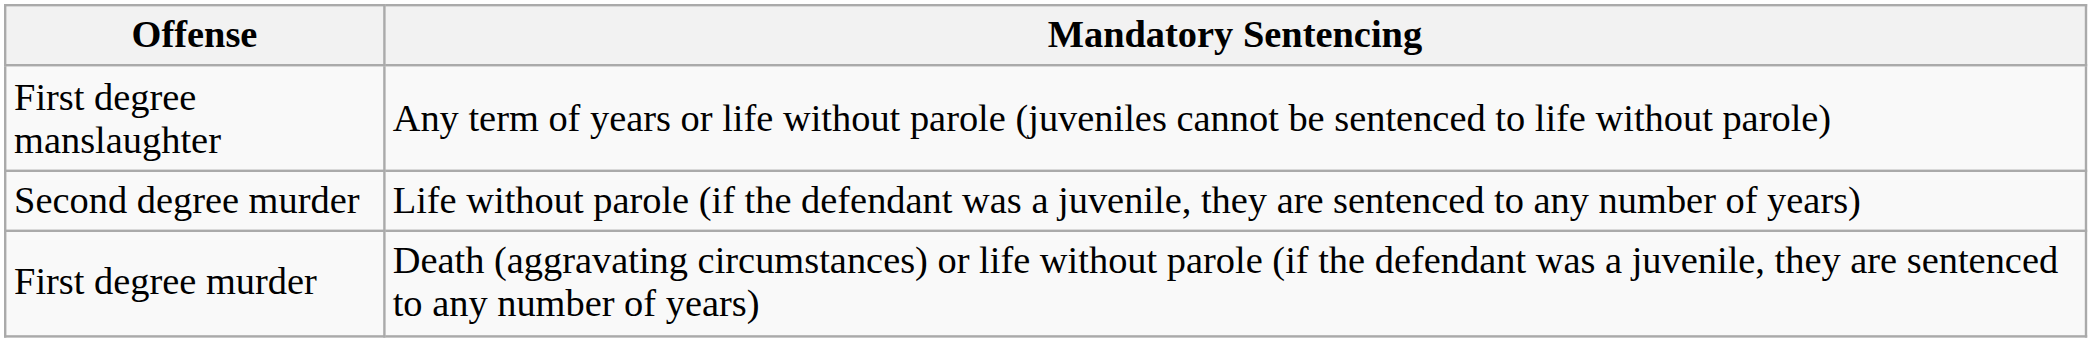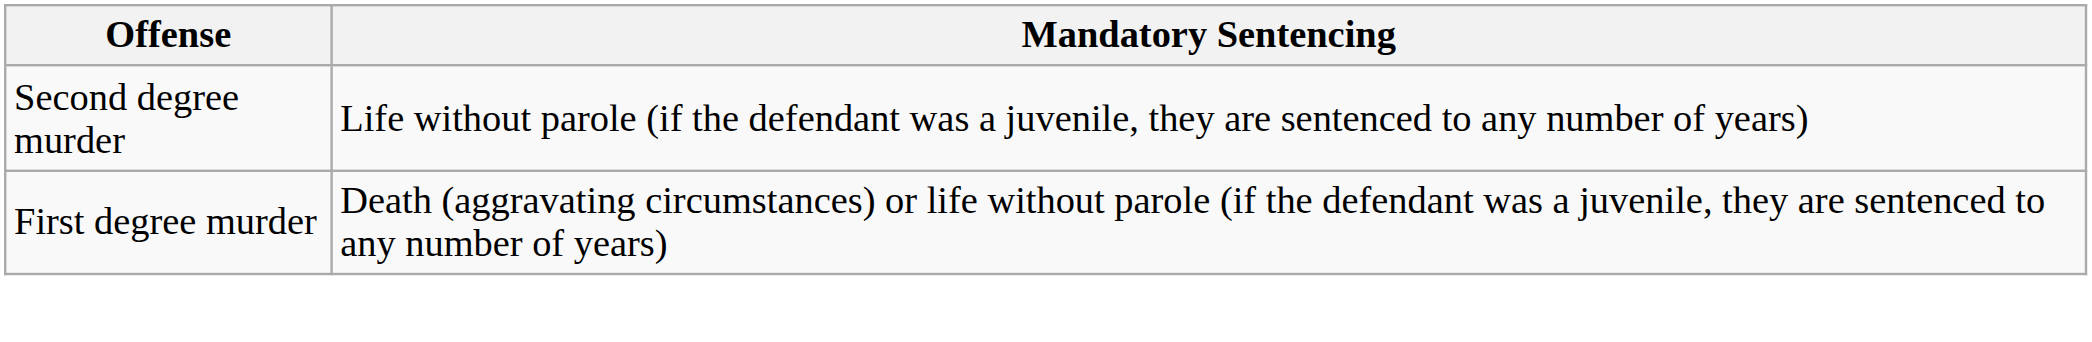- row: First degree manslaughter | Any term of years or life without parole (juveniles cannot be sentenced to life without parole)
